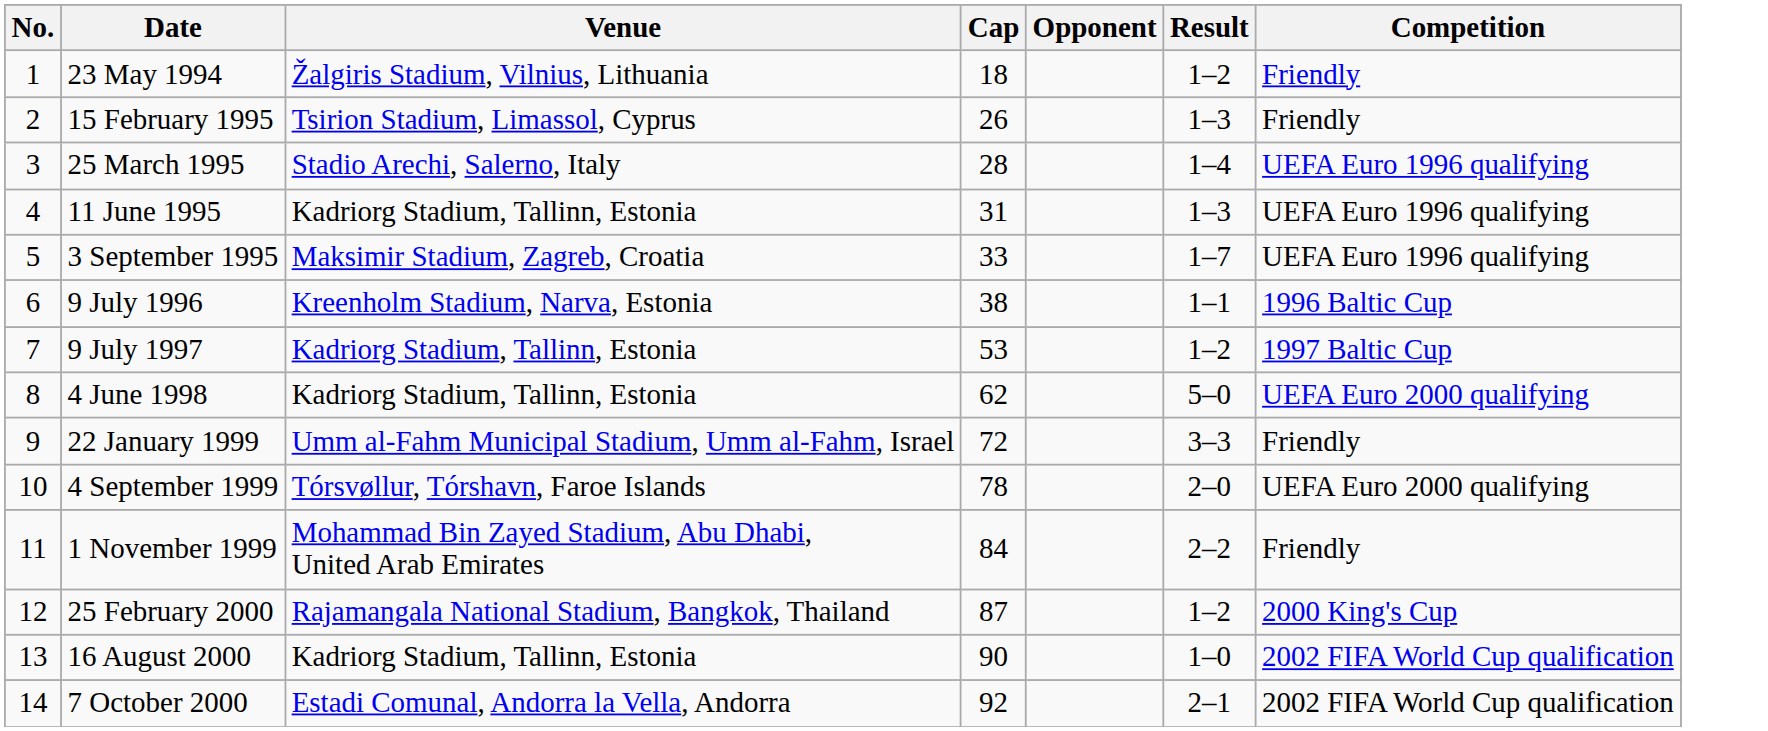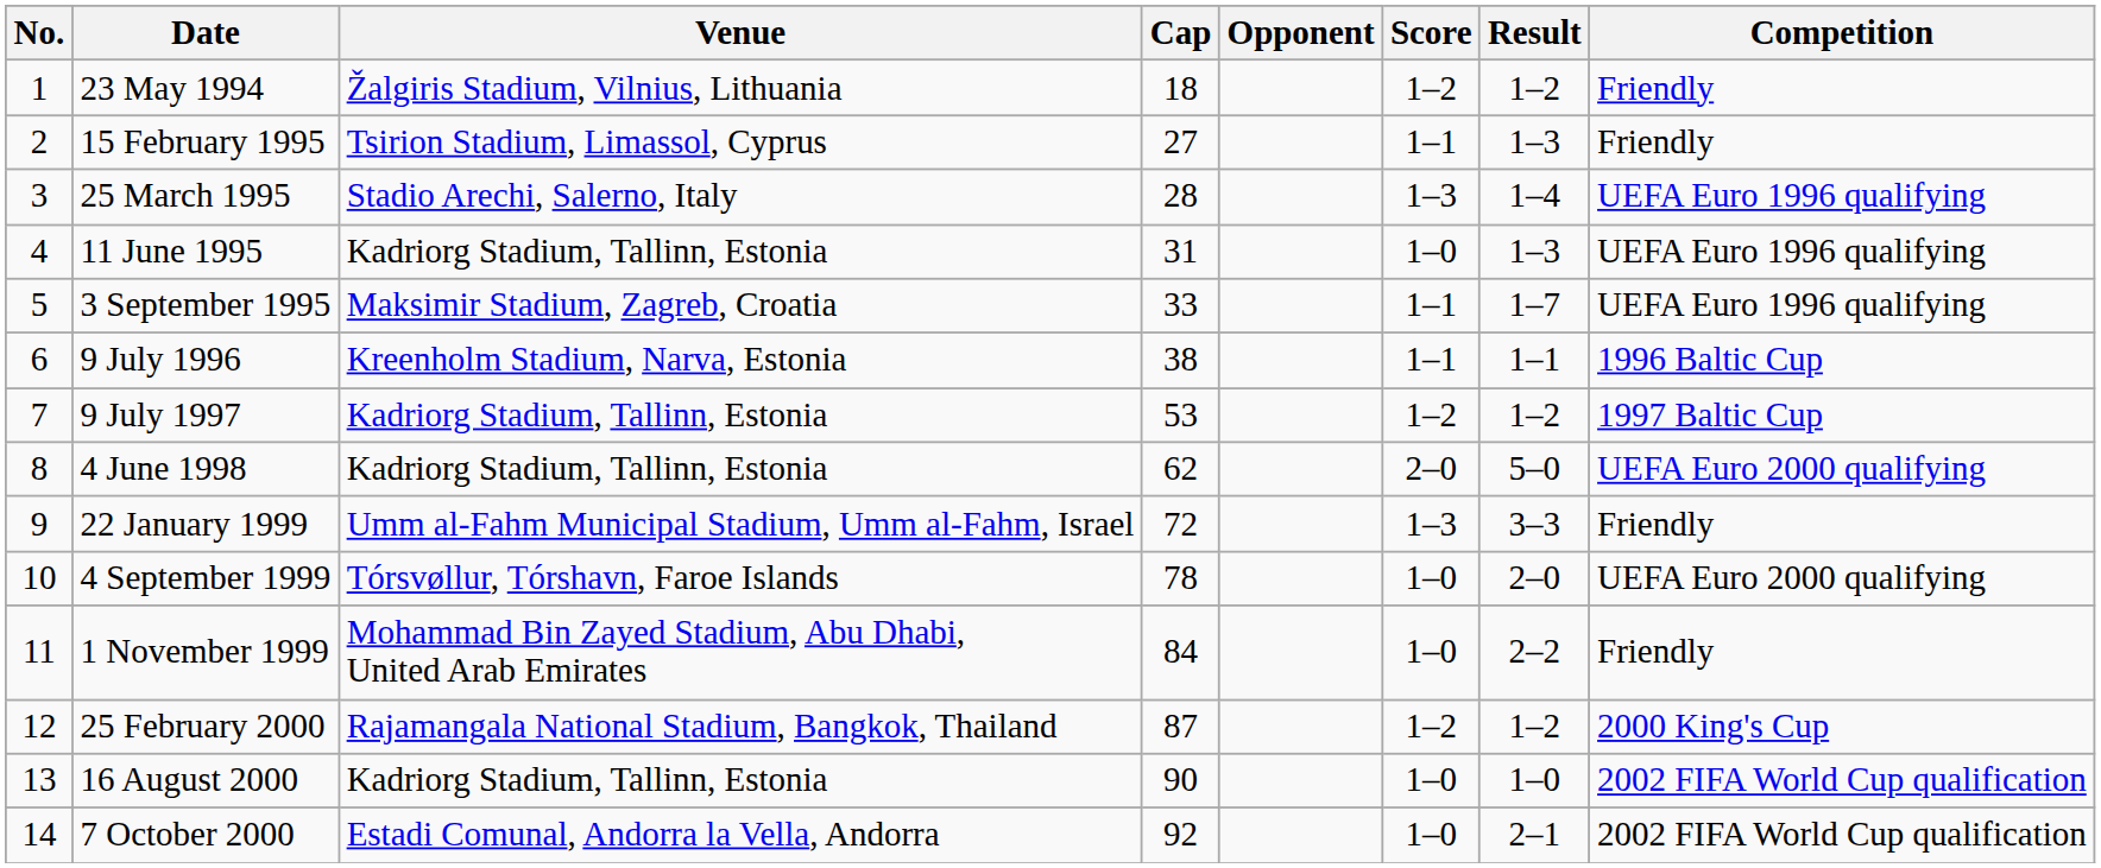+ column: Score | 1–2 | 1–1 | 1–3 | 1–0 | 1–1 | 1–1 | 1–2 | 2–0 | 1–3 | 1–0 | 1–0 | 1–2 | 1–0 | 1–0
15 February 1995 | Cap: 26 -> 27
